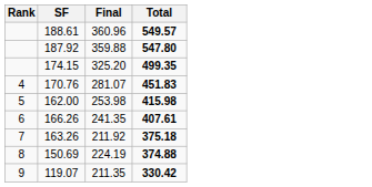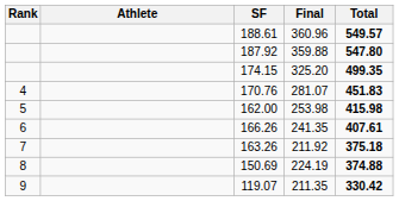+ column: Athlete
